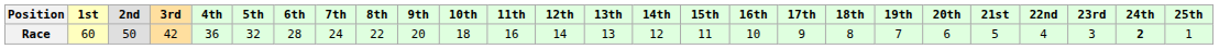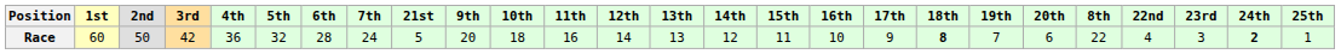columns swapped: 8th <-> 21st
Race | 18th: normal -> bold
